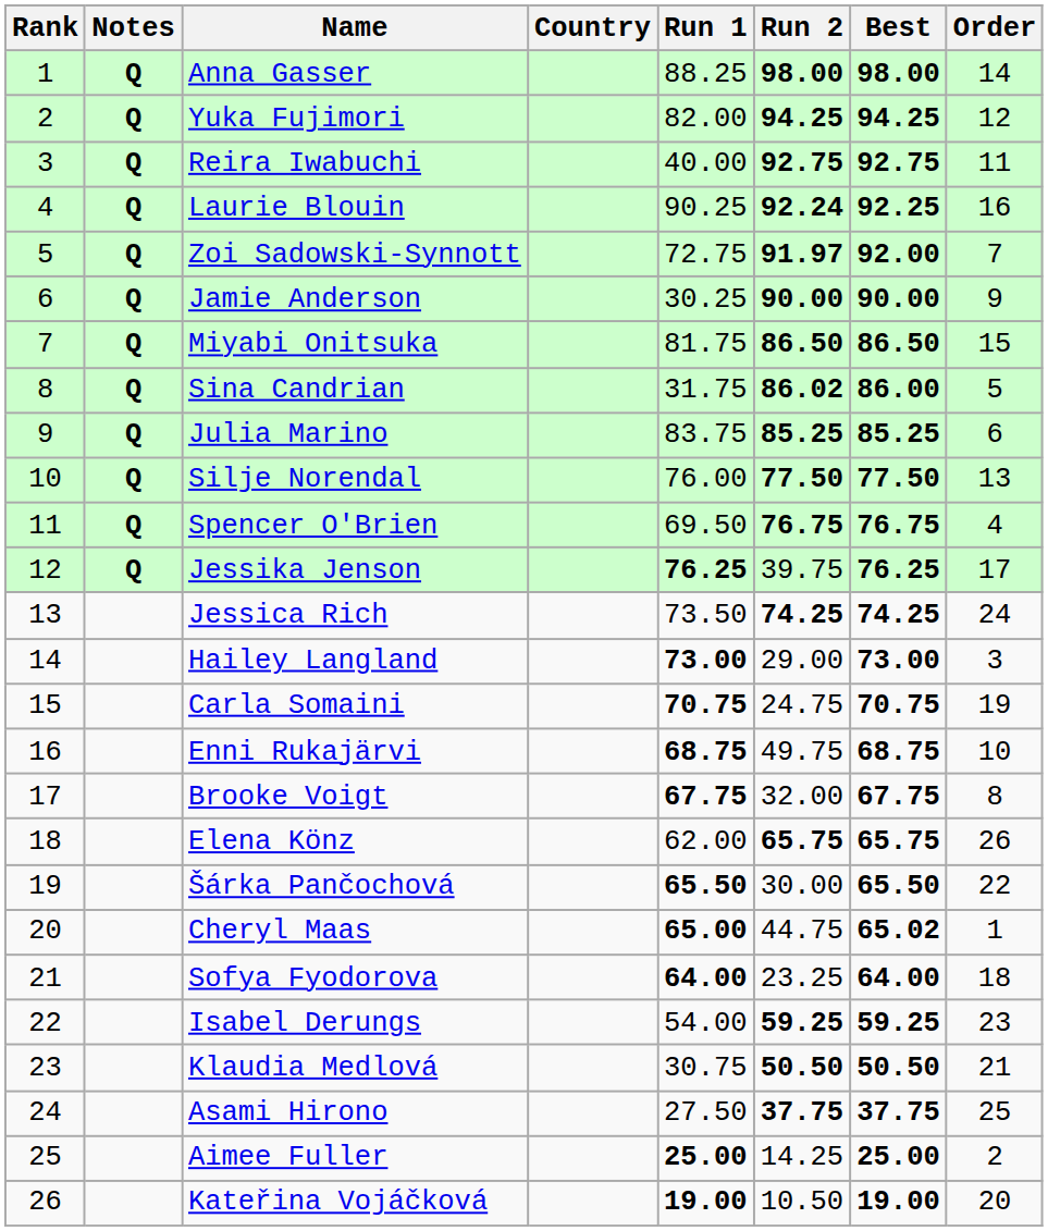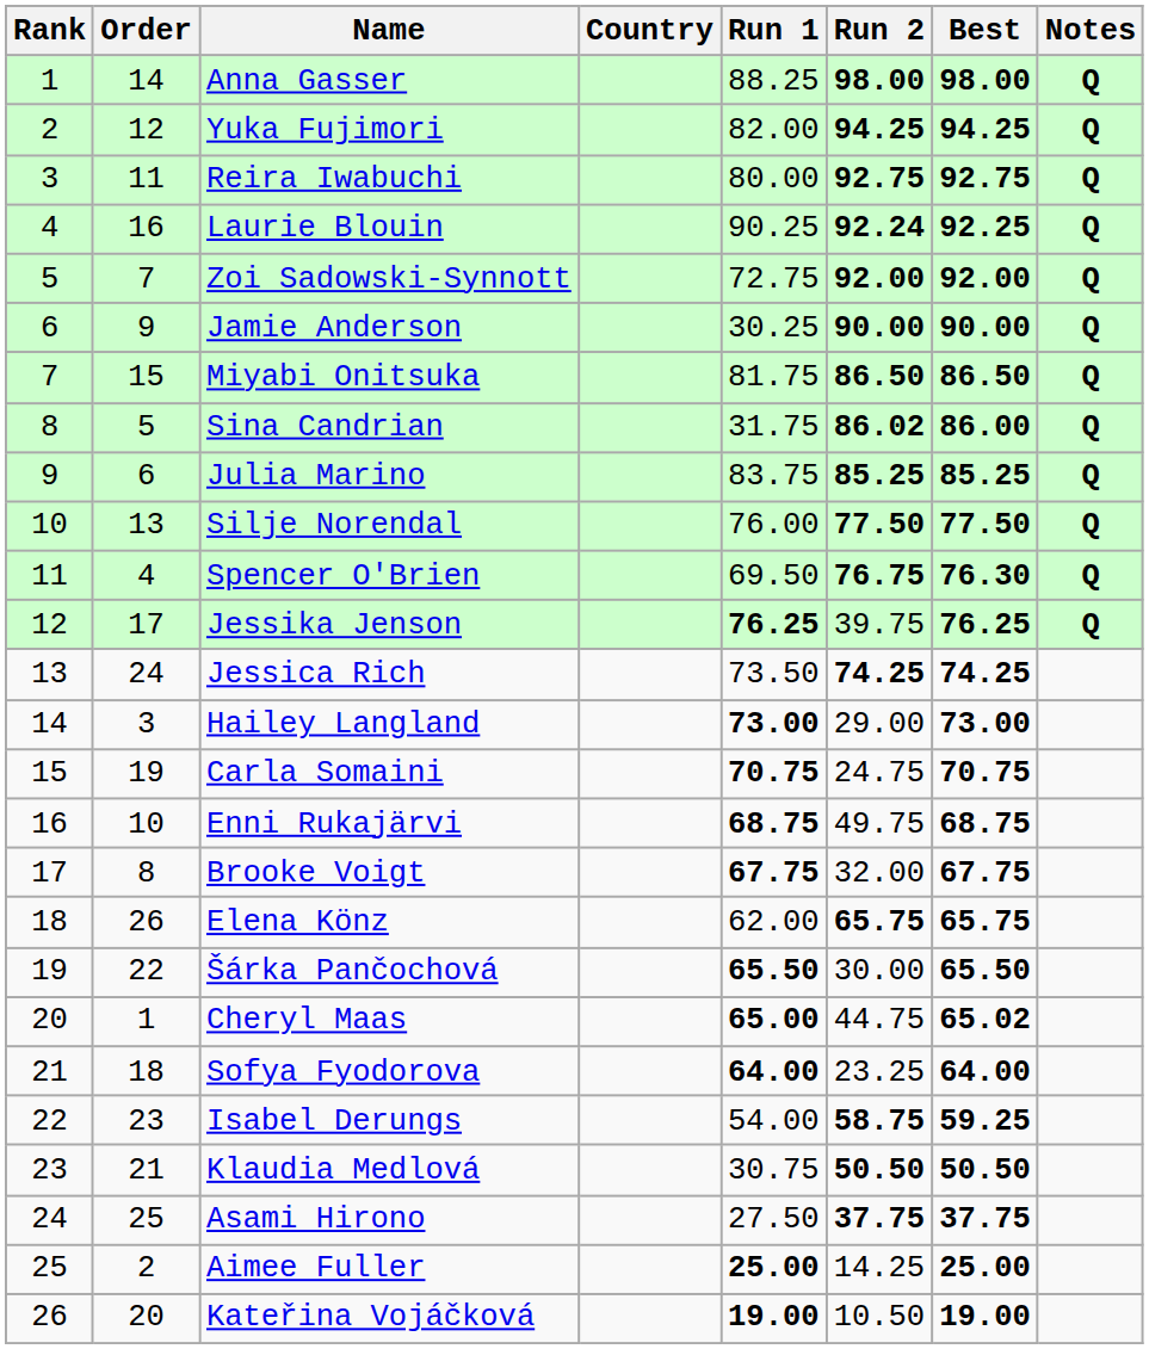columns swapped: Order <-> Notes
Reira Iwabuchi | Run 1: 40.00 -> 80.00
Zoi Sadowski-Synnott | Run 2: 91.97 -> 92.00
Spencer O'Brien | Best: 76.75 -> 76.30
Isabel Derungs | Run 2: 59.25 -> 58.75
